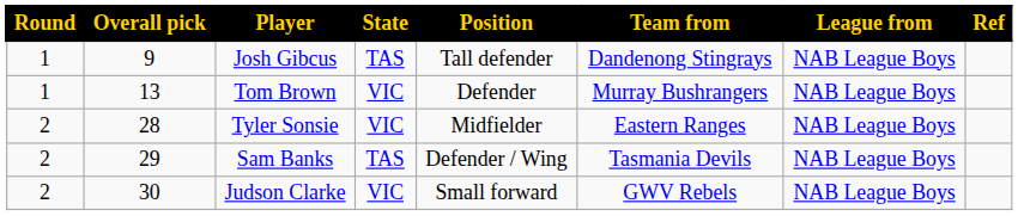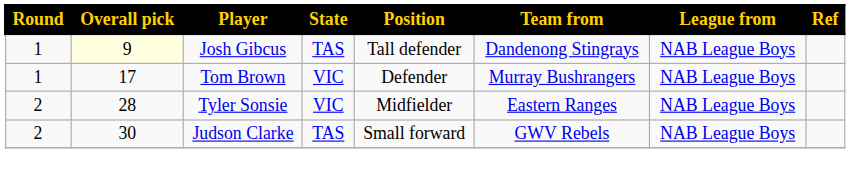Josh Gibcus | Overall pick: no background -> lightyellow background
Tom Brown | Overall pick: 13 -> 17
- row: 2 | 29 | Sam Banks | TAS | Defender / Wing | Tasmania Devils | NAB League Boys
Judson Clarke | State: VIC -> TAS
